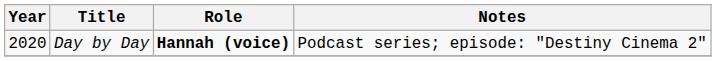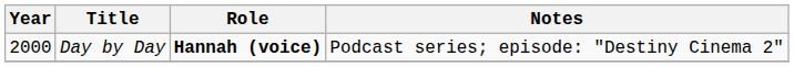Day by Day | Year: 2020 -> 2000
